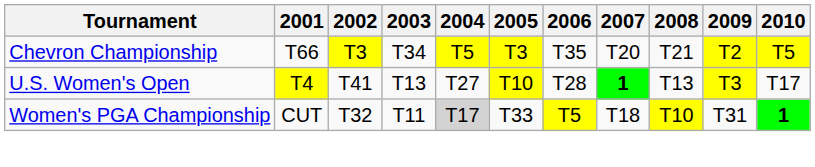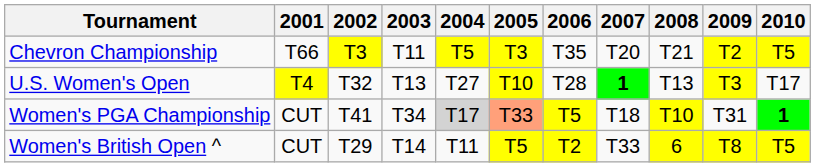Chevron Championship | 2003: T34 -> T11
U.S. Women's Open | 2002: T41 -> T32
Women's PGA Championship | 2002: T32 -> T41
Women's PGA Championship | 2003: T11 -> T34
Women's PGA Championship | 2005: no background -> lightsalmon background
+ row: Women's British Open ^ | CUT | T29 | T14 | T11 | T5 | T2 | T33 | 6 | T8 | T5
